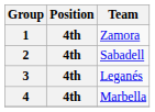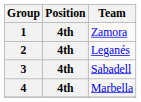2 | Team: Sabadell -> Leganés
3 | Team: Leganés -> Sabadell
